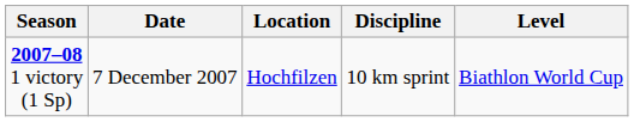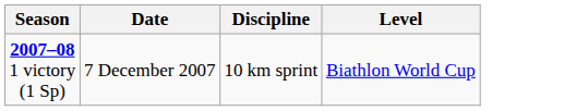- column: Location | Hochfilzen
